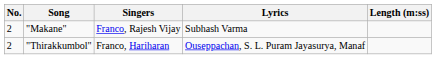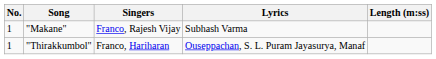"Makane" | No.: 2 -> 1
"Thirakkumbol" | No.: 2 -> 1
